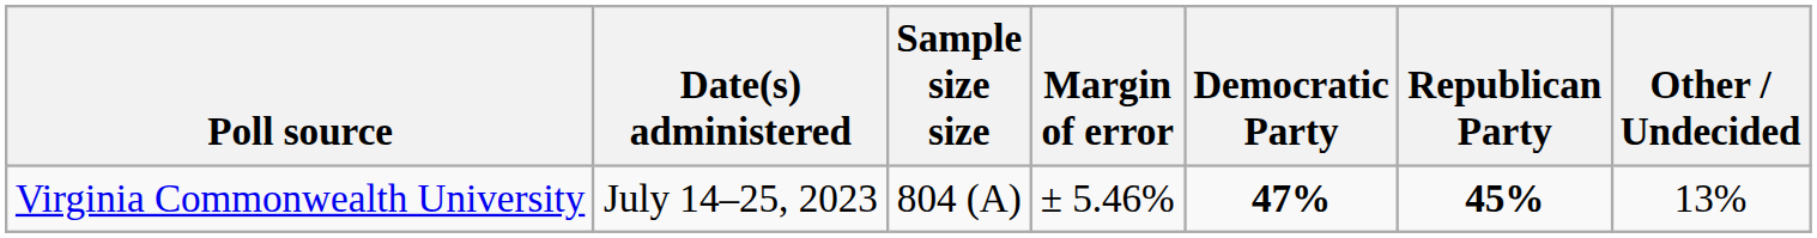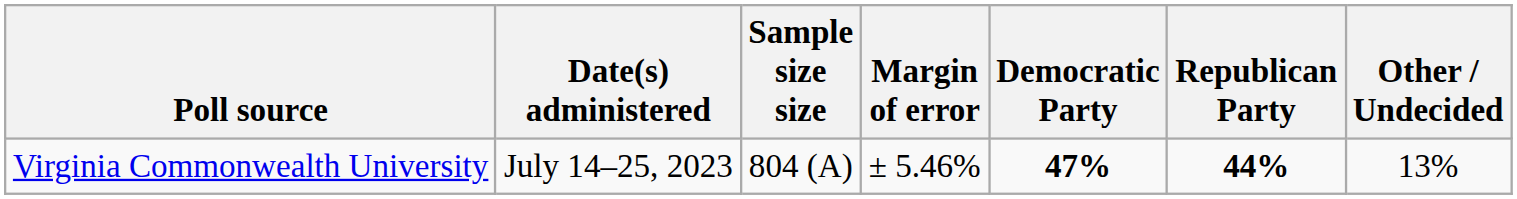Virginia Commonwealth University | Republican Party: 45% -> 44%
